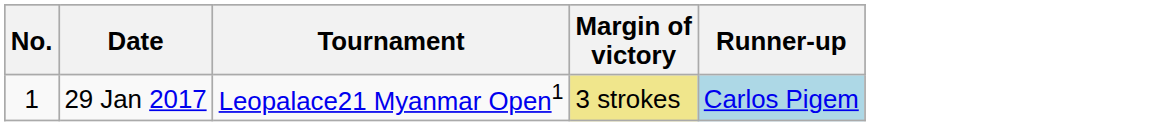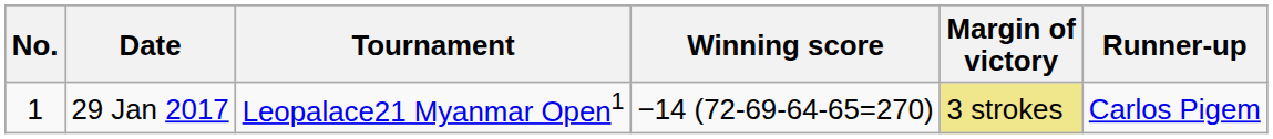+ column: Winning score | −14 (72-69-64-65=270)
29 Jan 2017 | Runner-up: lightblue background -> no background
